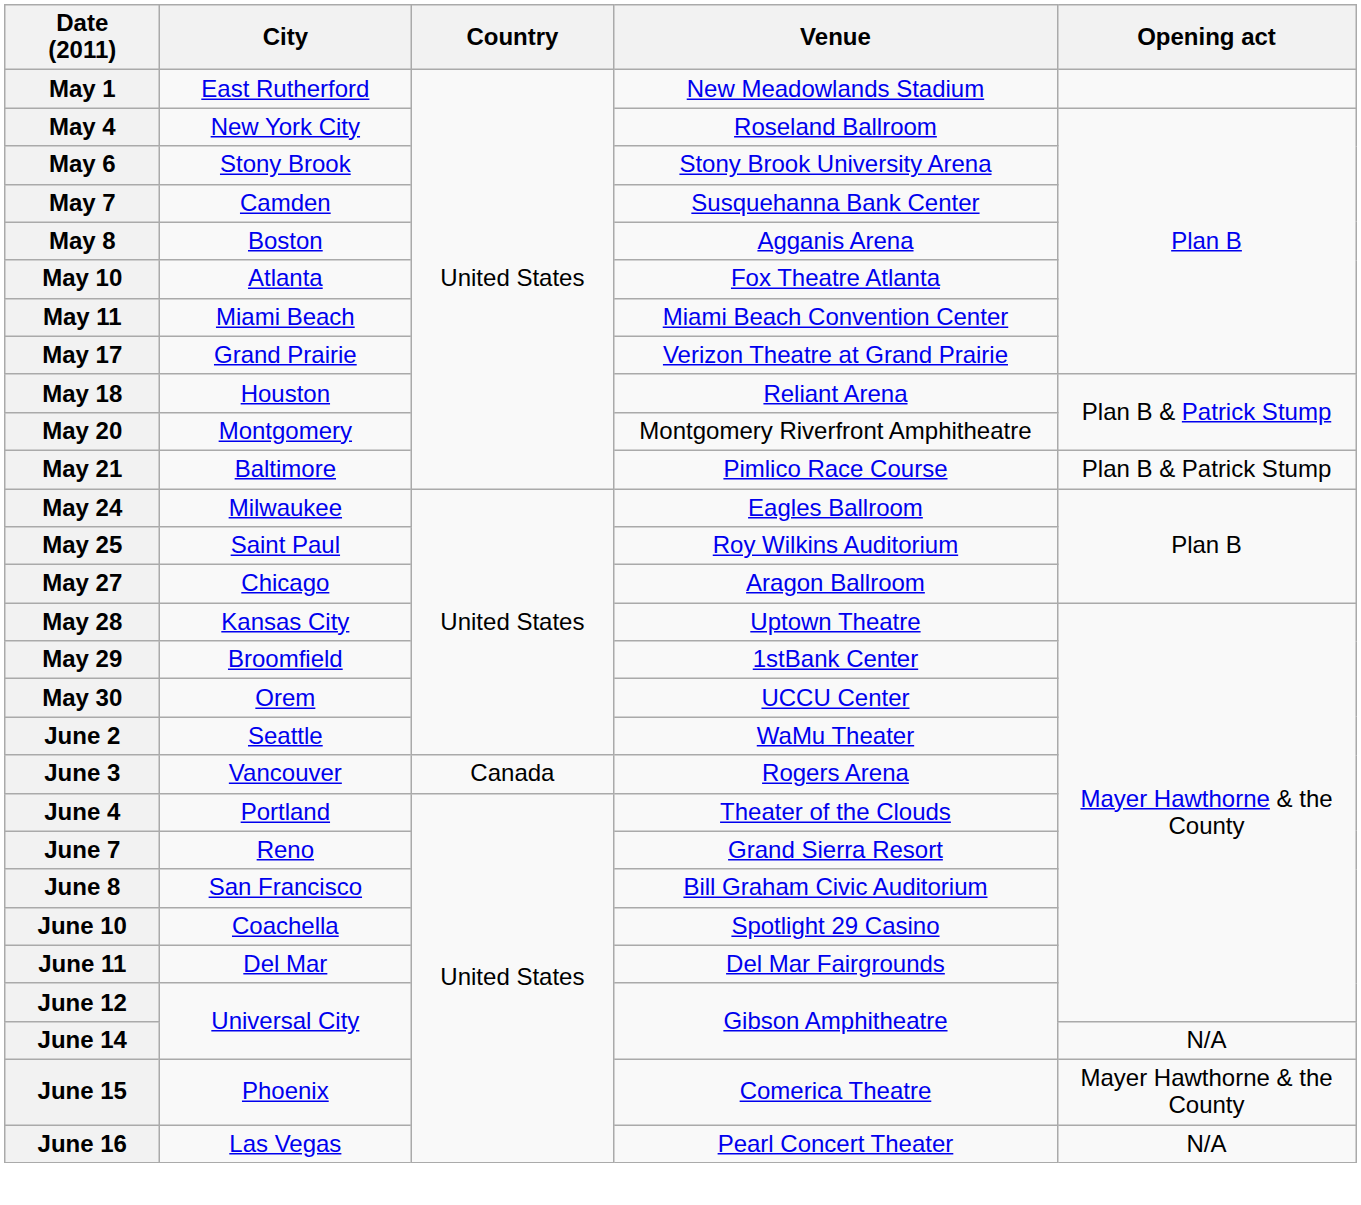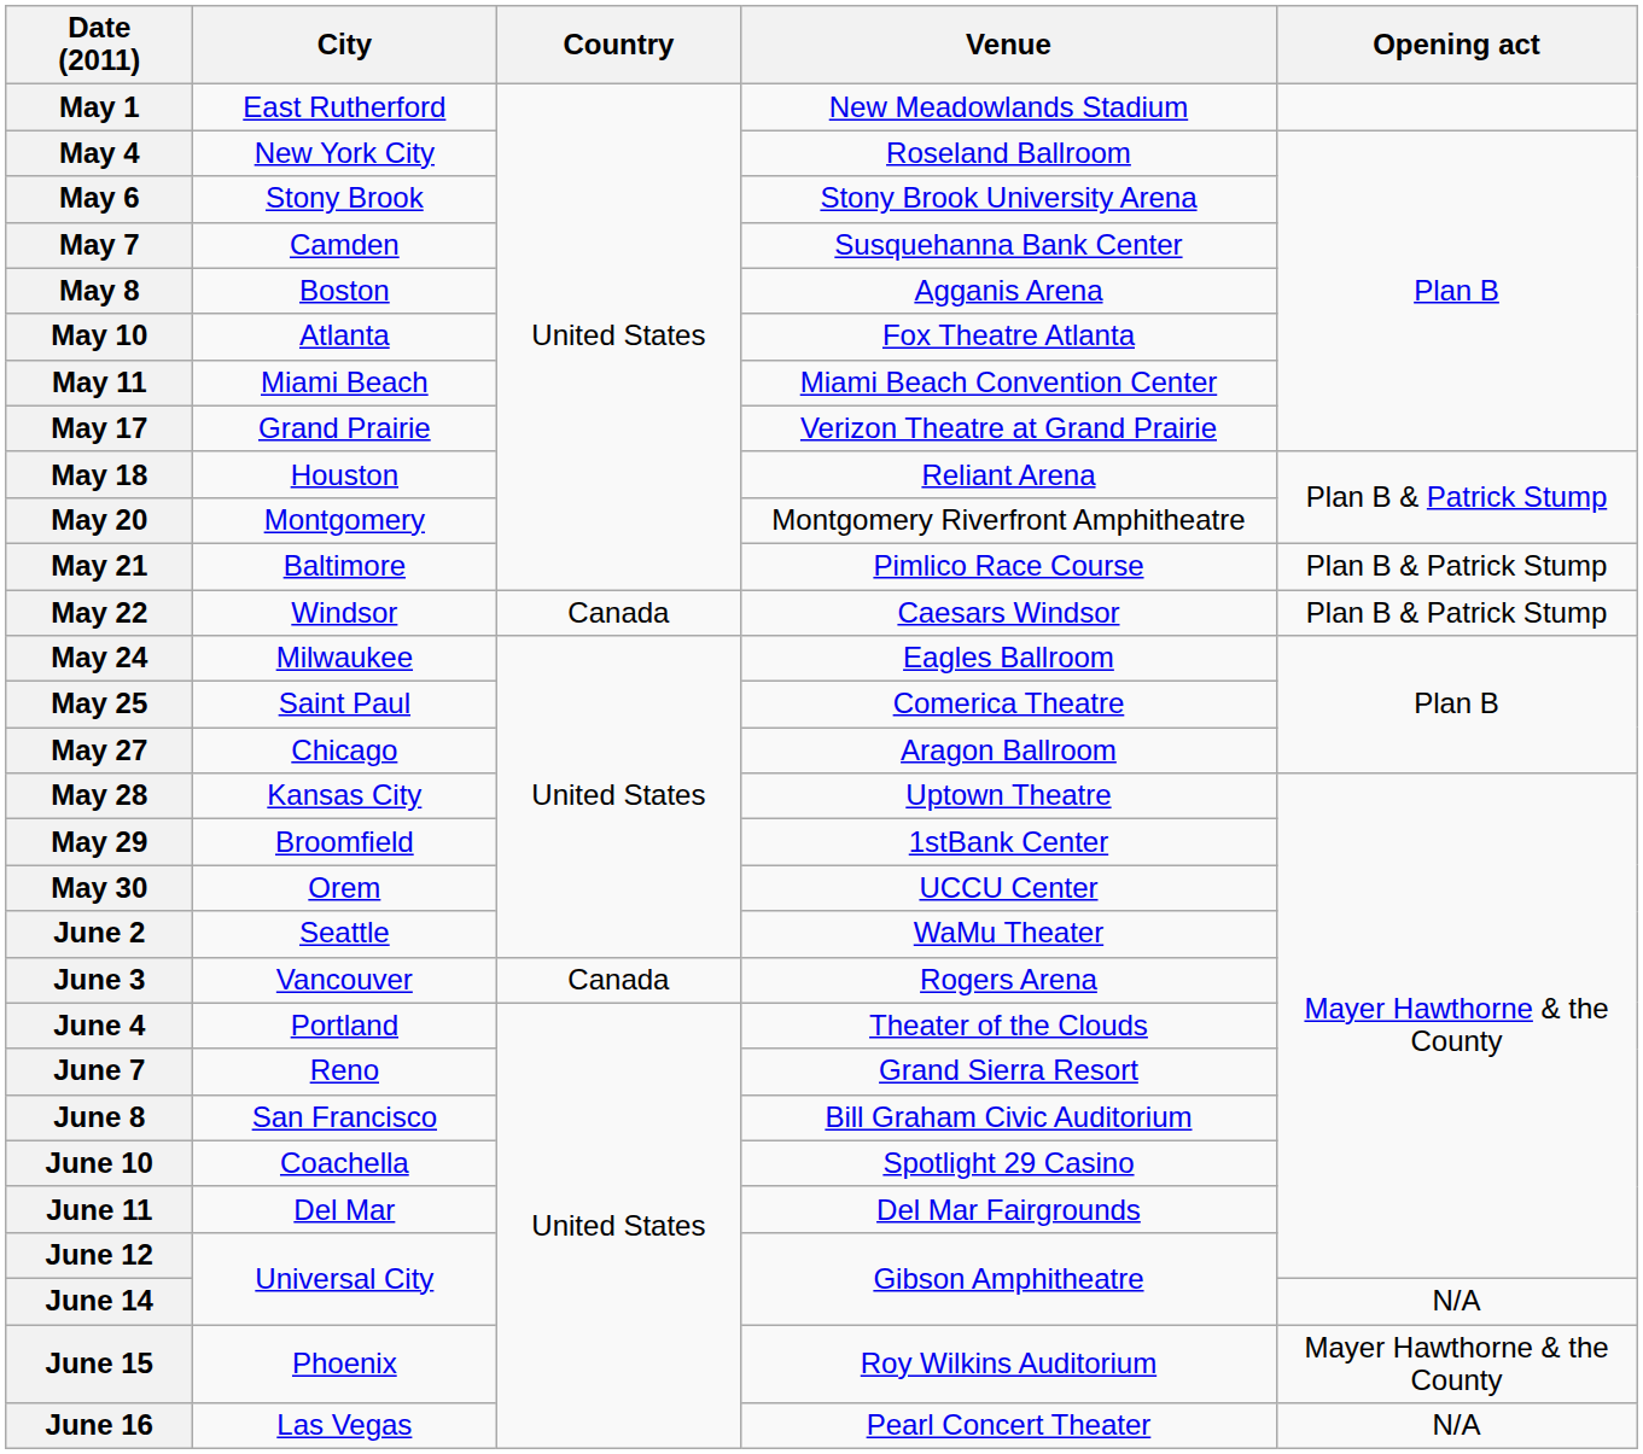+ row: May 22 | Windsor | Canada | Caesars Windsor | Plan B & Patrick Stump
May 25 | Venue: Roy Wilkins Auditorium -> Comerica Theatre
June 15 | Venue: Comerica Theatre -> Roy Wilkins Auditorium
